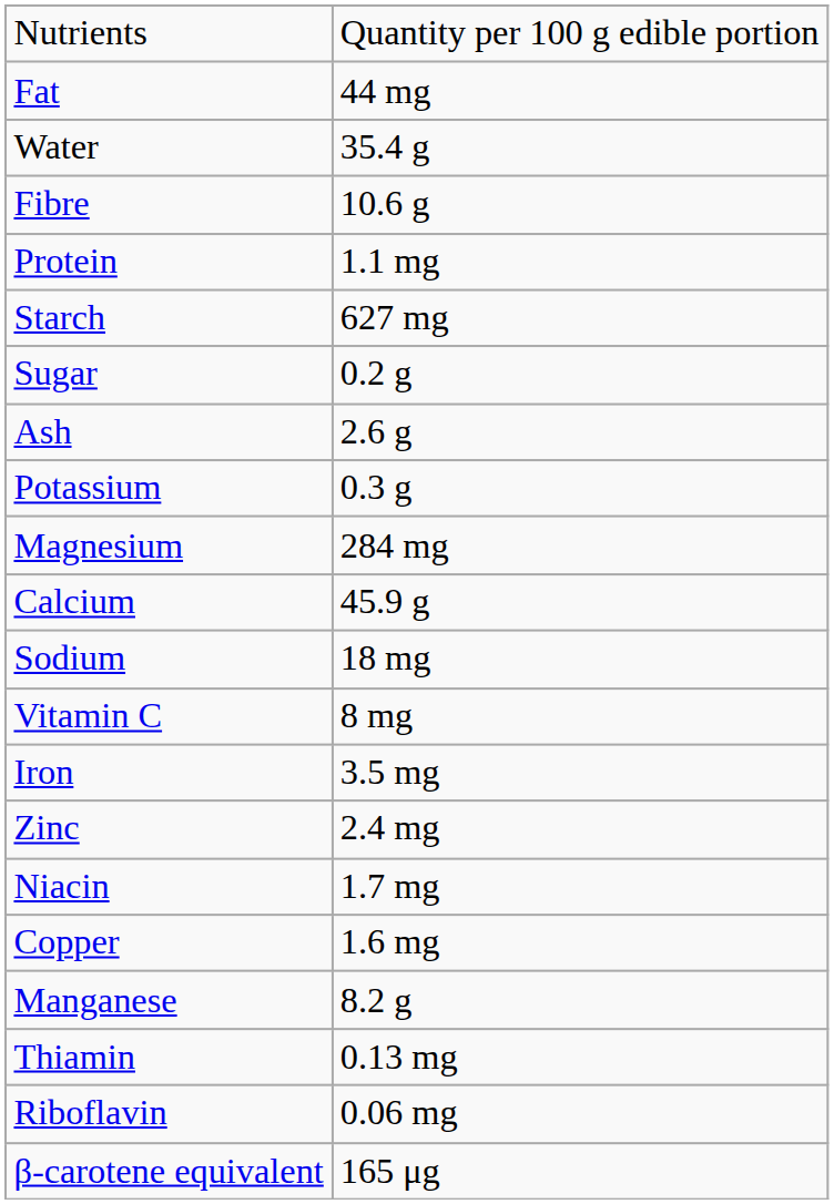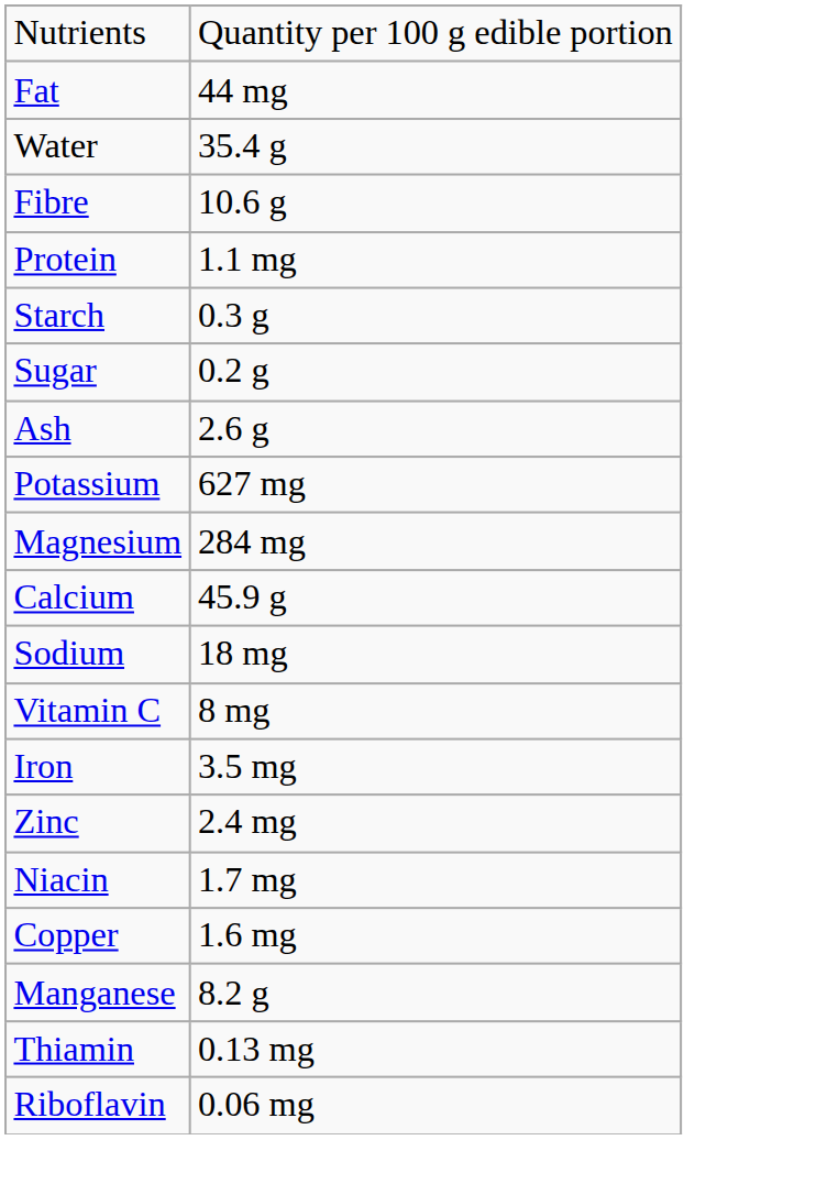Starch | column 2: 627 mg -> 0.3 g
Potassium | column 2: 0.3 g -> 627 mg
- row: β-carotene equivalent | 165 μg
